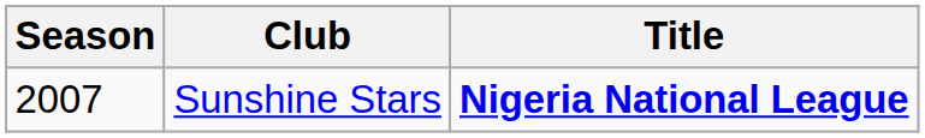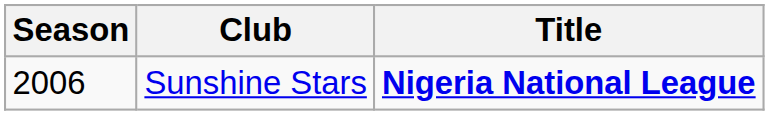Sunshine Stars | Season: 2007 -> 2006
